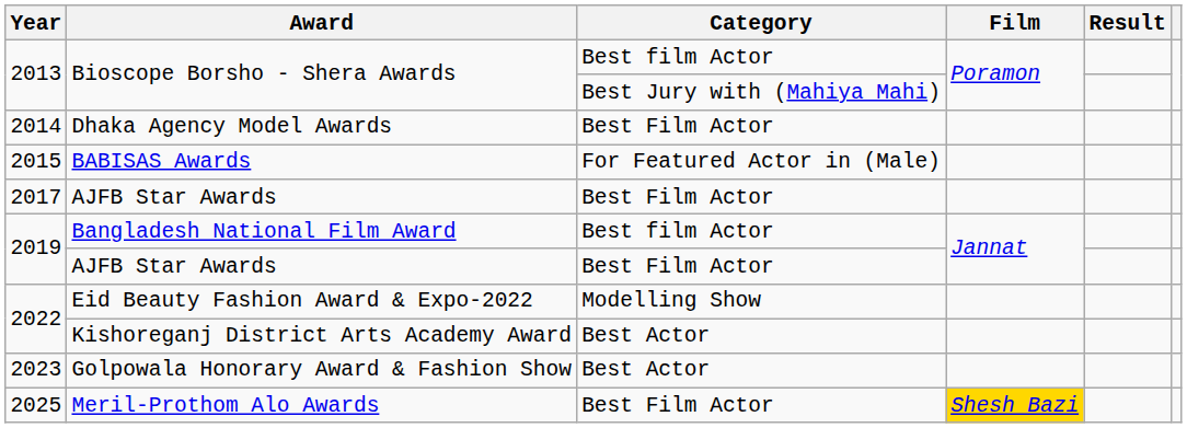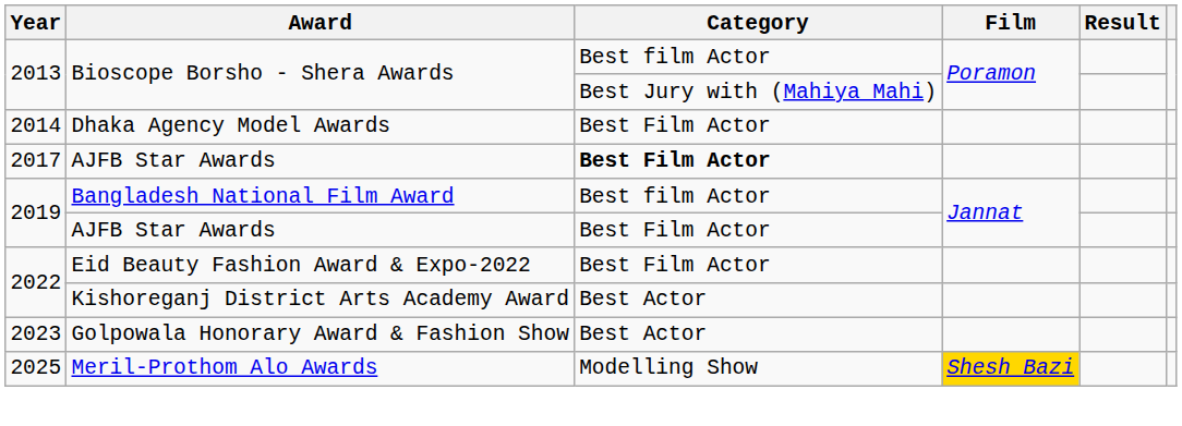- row: 2015 | BABISAS Awards | For Featured Actor in (Male)
2017 / AJFB Star Awards | Category: normal -> bold
Eid Beauty Fashion Award & Expo-2022 | Category: Modelling Show -> Best Film Actor
Meril-Prothom Alo Awards | Category: Best Film Actor -> Modelling Show
